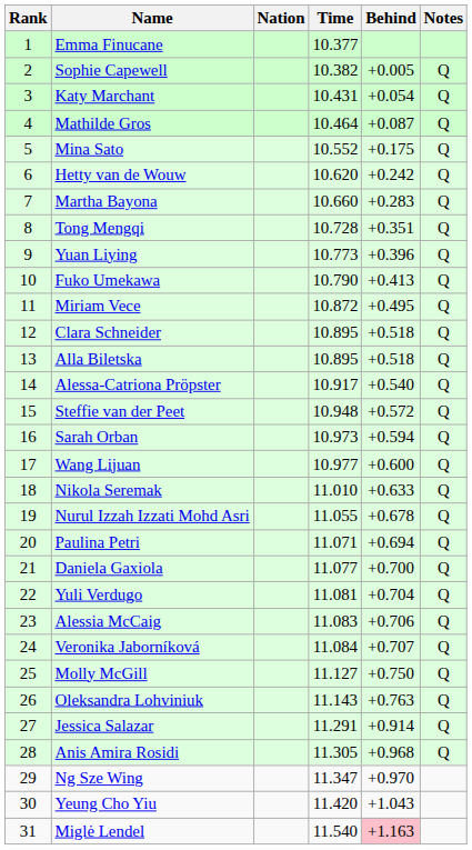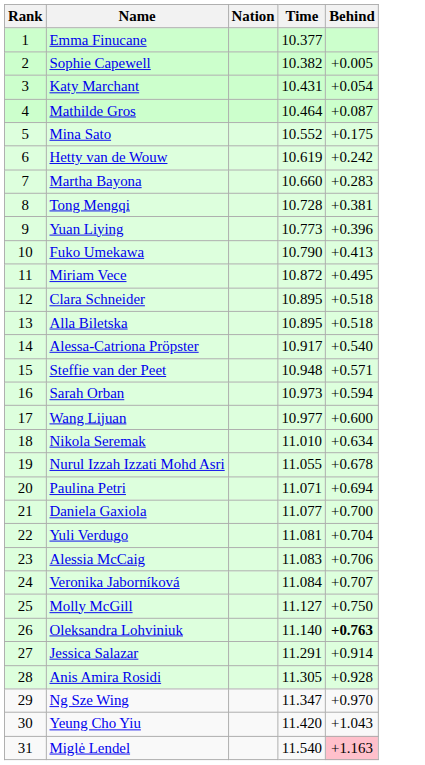- column: Notes | Q | Q | Q | Q | Q | Q | Q | Q | Q | Q | Q | Q | Q | Q | Q | Q | Q | Q | Q | Q | Q | Q | Q | Q | Q | Q | Q
Hetty van de Wouw | Time: 10.620 -> 10.619
Tong Mengqi | Behind: +0.351 -> +0.381
Steffie van der Peet | Behind: +0.572 -> +0.571
Nikola Seremak | Behind: +0.633 -> +0.634
Oleksandra Lohviniuk | Time: 11.143 -> 11.140
Oleksandra Lohviniuk | Behind: normal -> bold
Anis Amira Rosidi | Behind: +0.968 -> +0.928
